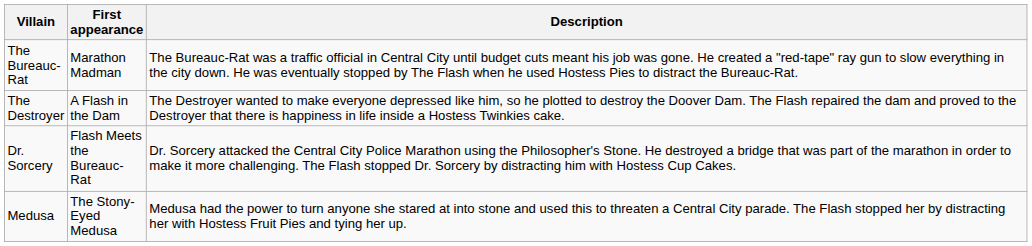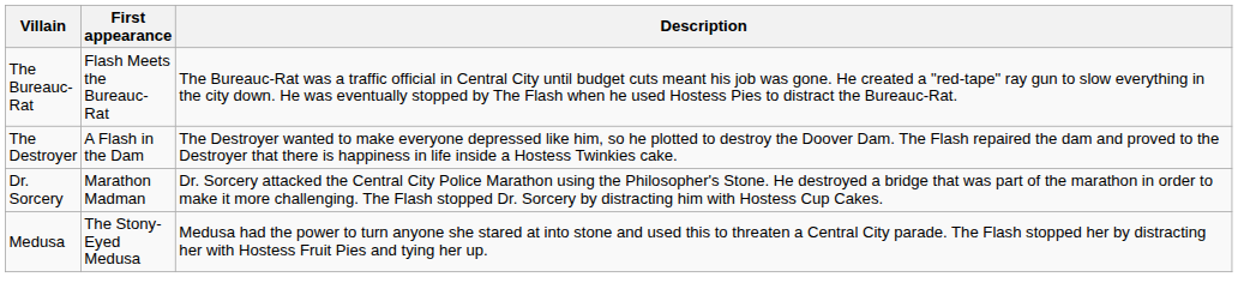The Bureauc-Rat | First appearance: Marathon Madman -> Flash Meets the Bureauc-Rat
Dr. Sorcery | First appearance: Flash Meets the Bureauc-Rat -> Marathon Madman
